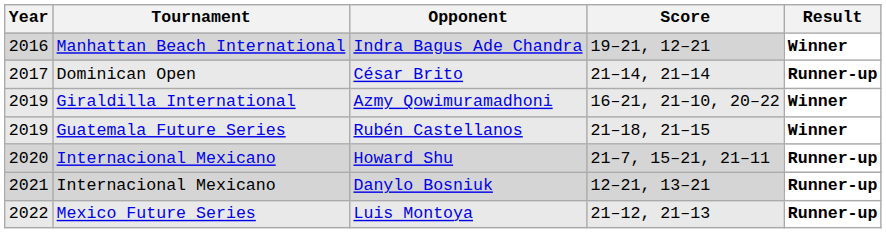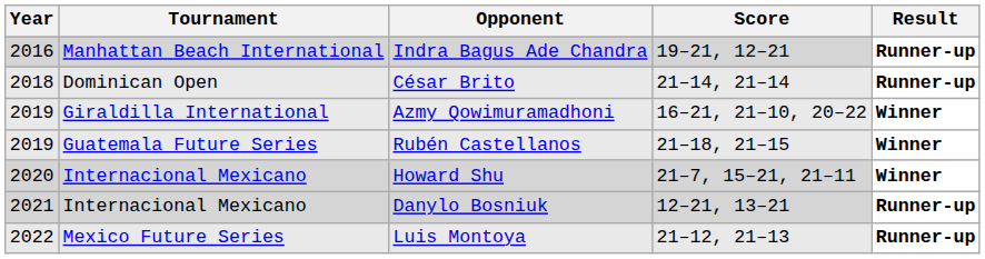Indra Bagus Ade Chandra | Result: Winner -> Runner-up
César Brito | Year: 2017 -> 2018
Howard Shu | Result: Runner-up -> Winner
